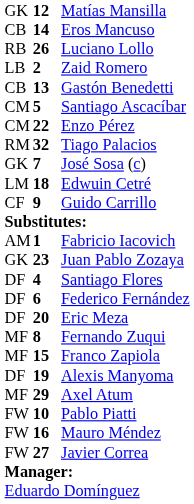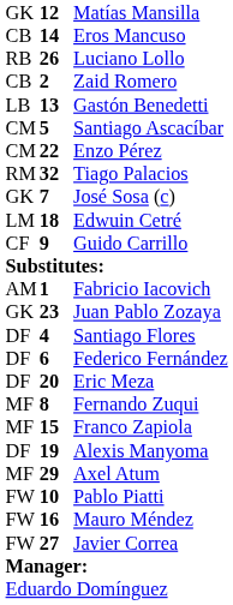Zaid Romero | column 1: LB -> CB
Gastón Benedetti | column 1: CB -> LB
